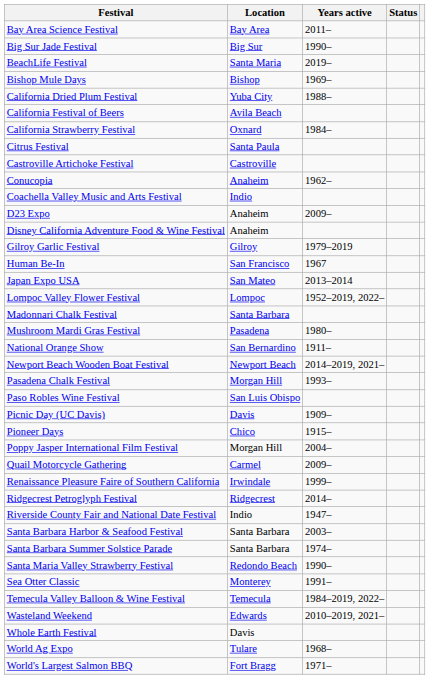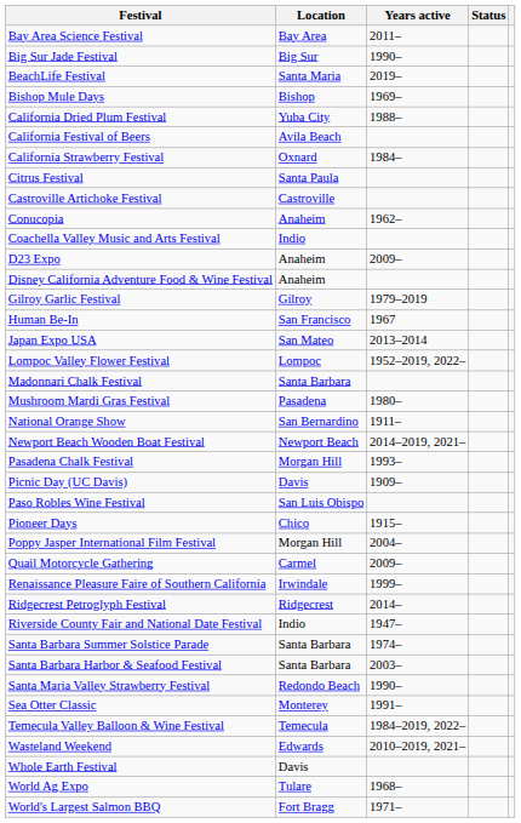rows swapped: Paso Robles Wine Festival <-> Picnic Day (UC Davis)
rows swapped: Santa Barbara Summer Solstice Parade <-> Santa Barbara Harbor & Seafood Festival
